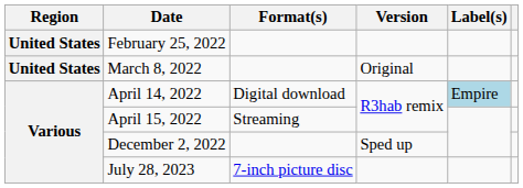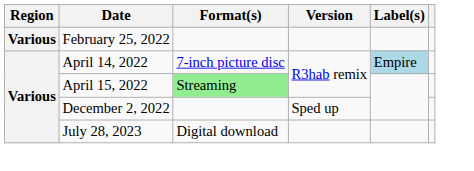February 25, 2022 | Region: United States -> Various
- row: United States | March 8, 2022 | Original
April 14, 2022 | Format(s): Digital download -> 7-inch picture disc
April 15, 2022 | Format(s): no background -> lightgreen background
July 28, 2023 | Format(s): 7-inch picture disc -> Digital download
